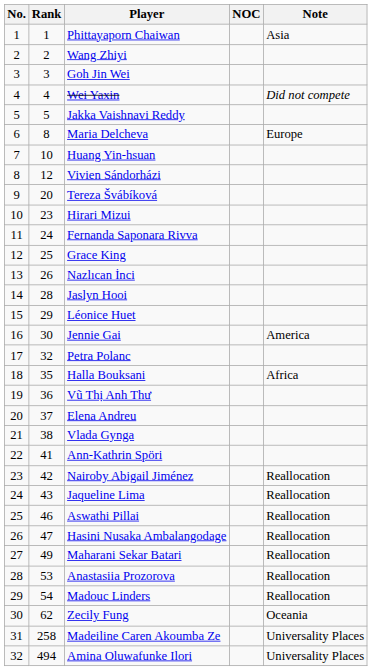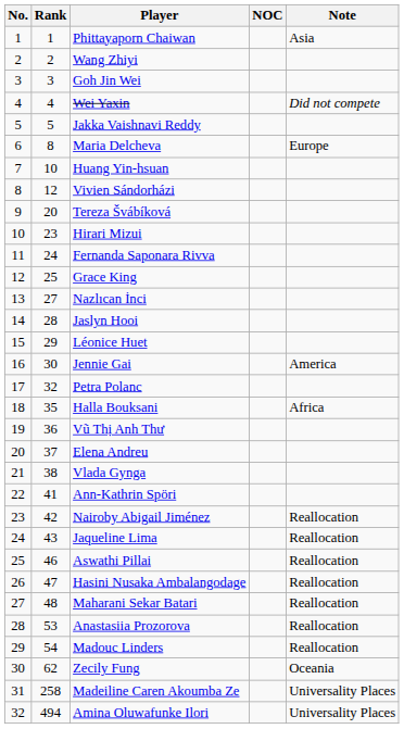Nazlıcan İnci | Rank: 26 -> 27
Maharani Sekar Batari | Rank: 49 -> 48
